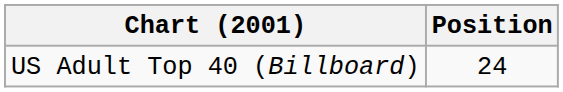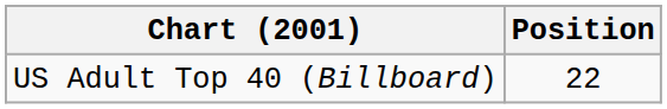US Adult Top 40 (Billboard) | Position: 24 -> 22
